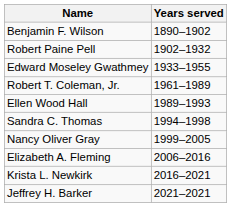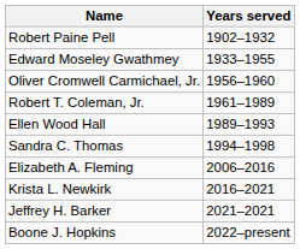- row: Benjamin F. Wilson | 1890–1902
+ row: Oliver Cromwell Carmichael, Jr. | 1956–1960
- row: Nancy Oliver Gray | 1999–2005
+ row: Boone J. Hopkins | 2022–present
